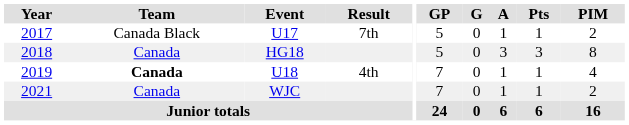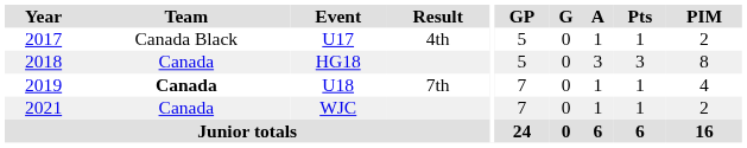U17 | Result: 7th -> 4th
U18 | Result: 4th -> 7th
